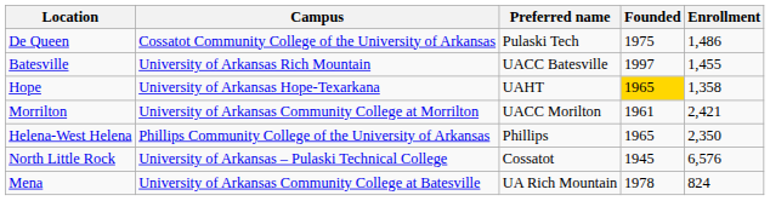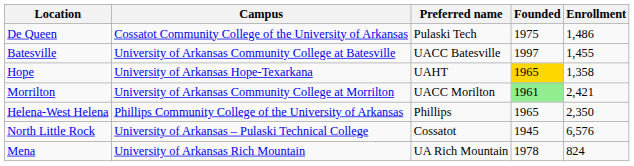Batesville | Campus: University of Arkansas Rich Mountain -> University of Arkansas Community College at Batesville
Morrilton | Founded: no background -> lightgreen background
Mena | Campus: University of Arkansas Community College at Batesville -> University of Arkansas Rich Mountain
